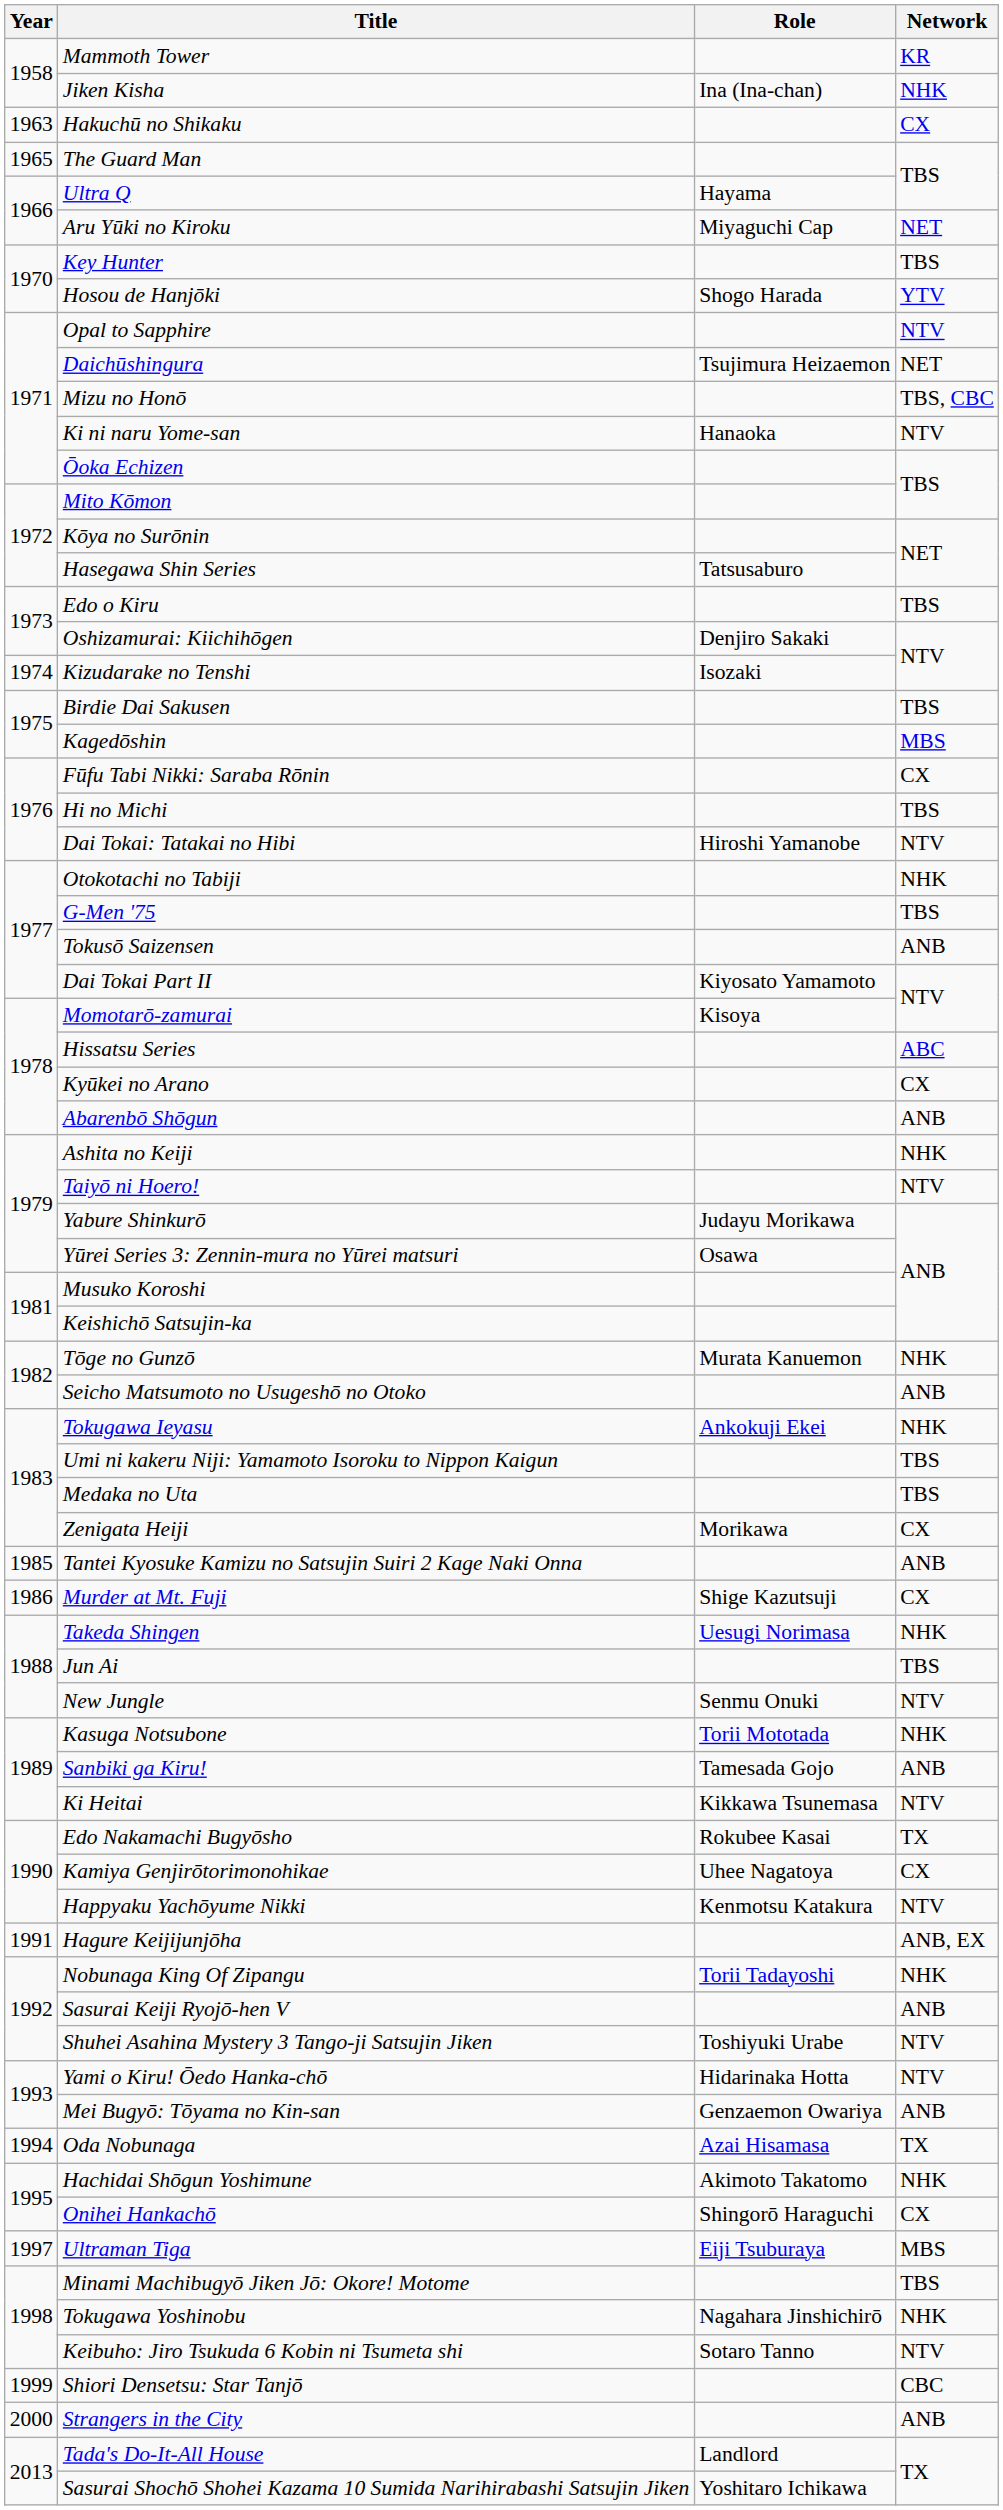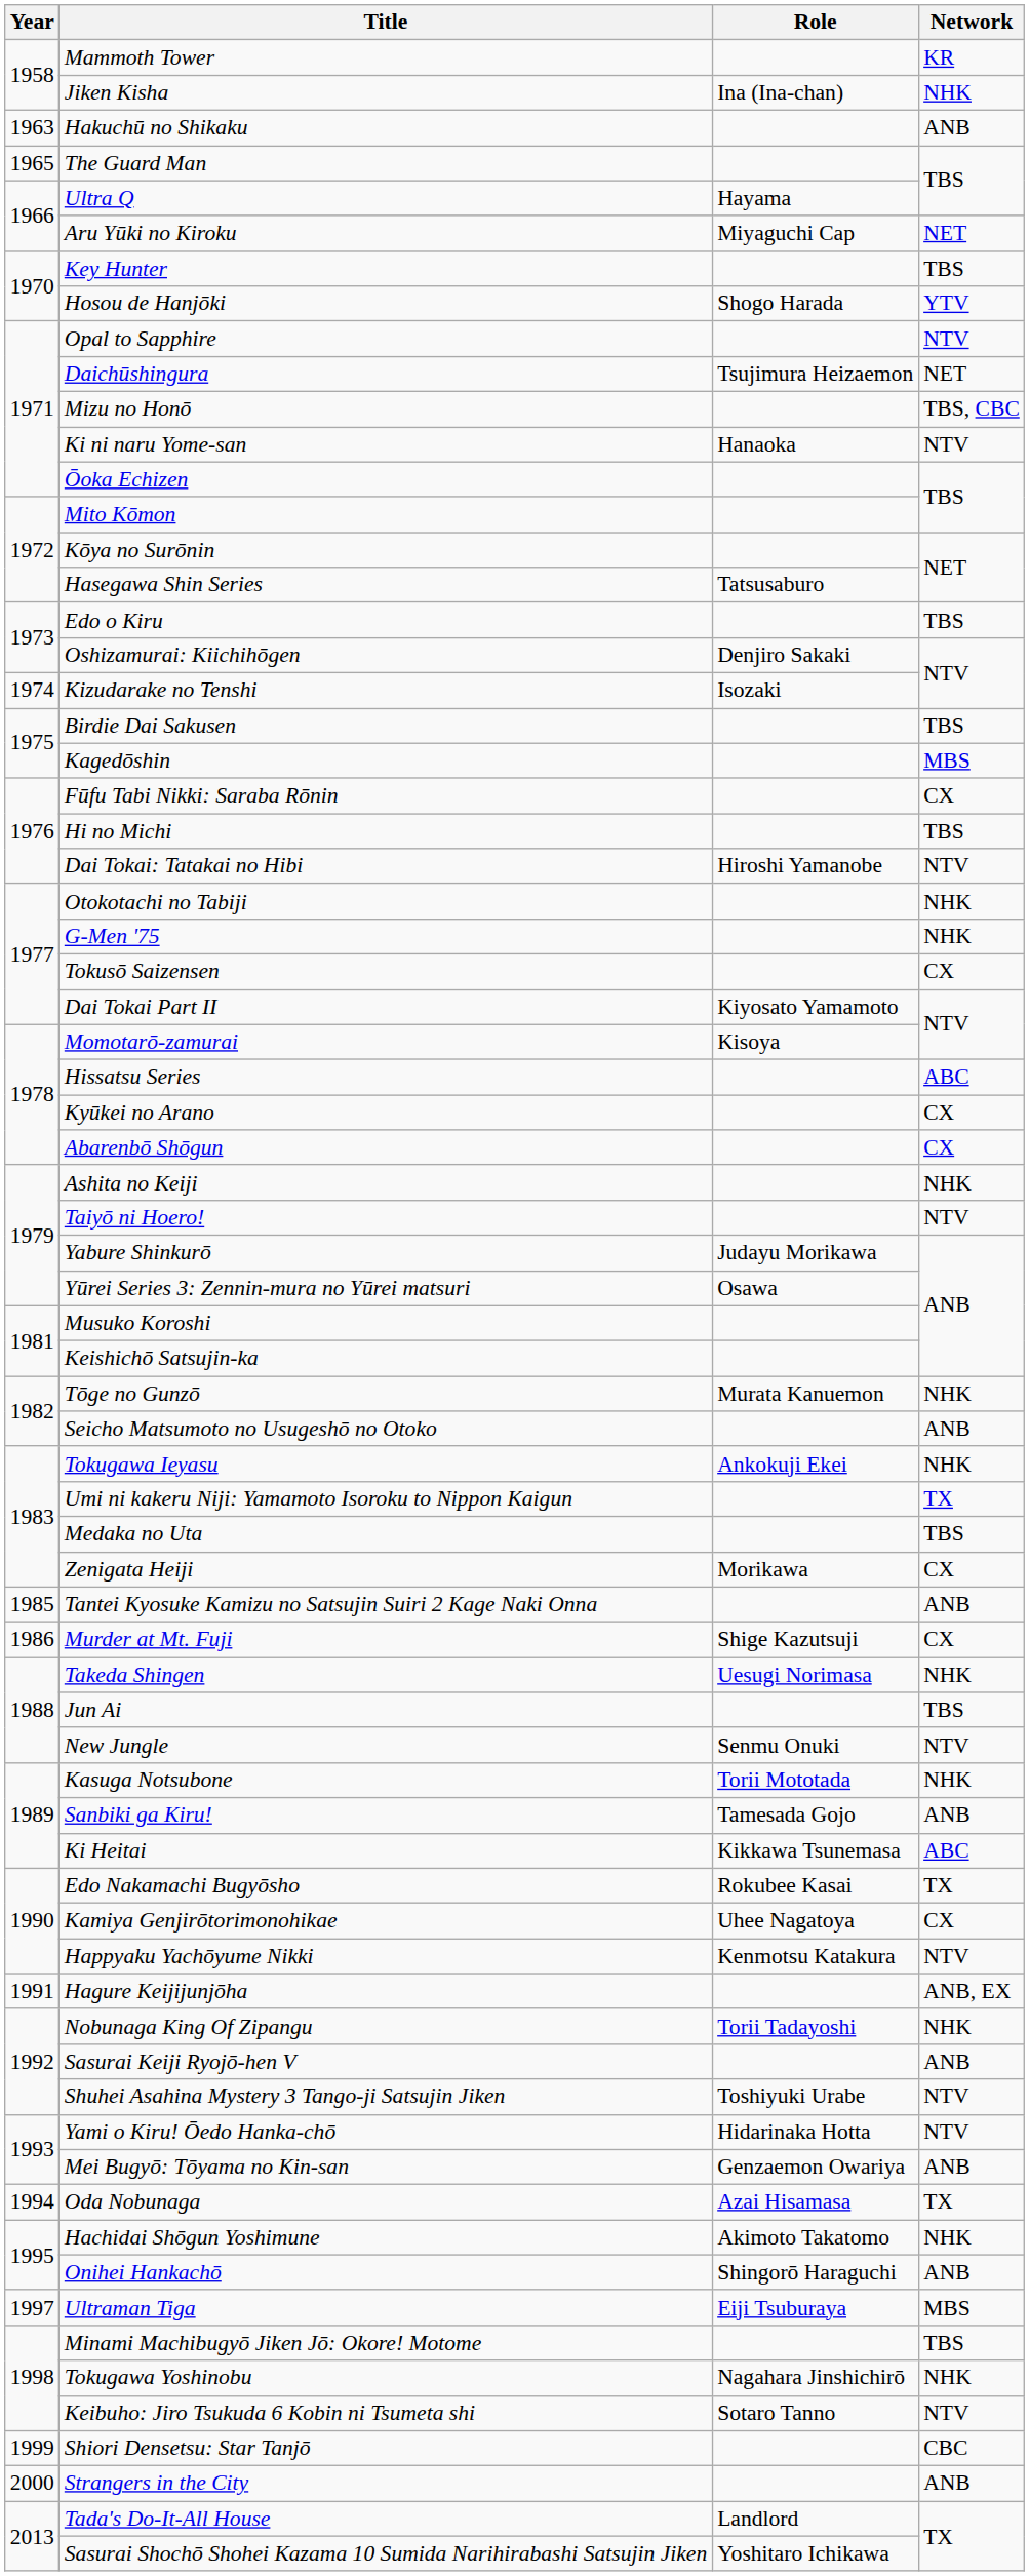Hakuchū no Shikaku | Network: CX -> ANB
G-Men '75 | Network: TBS -> NHK
Tokusō Saizensen | Network: ANB -> CX
Abarenbō Shōgun | Network: ANB -> CX
Umi ni kakeru Niji: Yamamoto Isoroku to Nippon Kaigun | Network: TBS -> TX
Ki Heitai | Network: NTV -> ABC
Onihei Hankachō | Network: CX -> ANB
